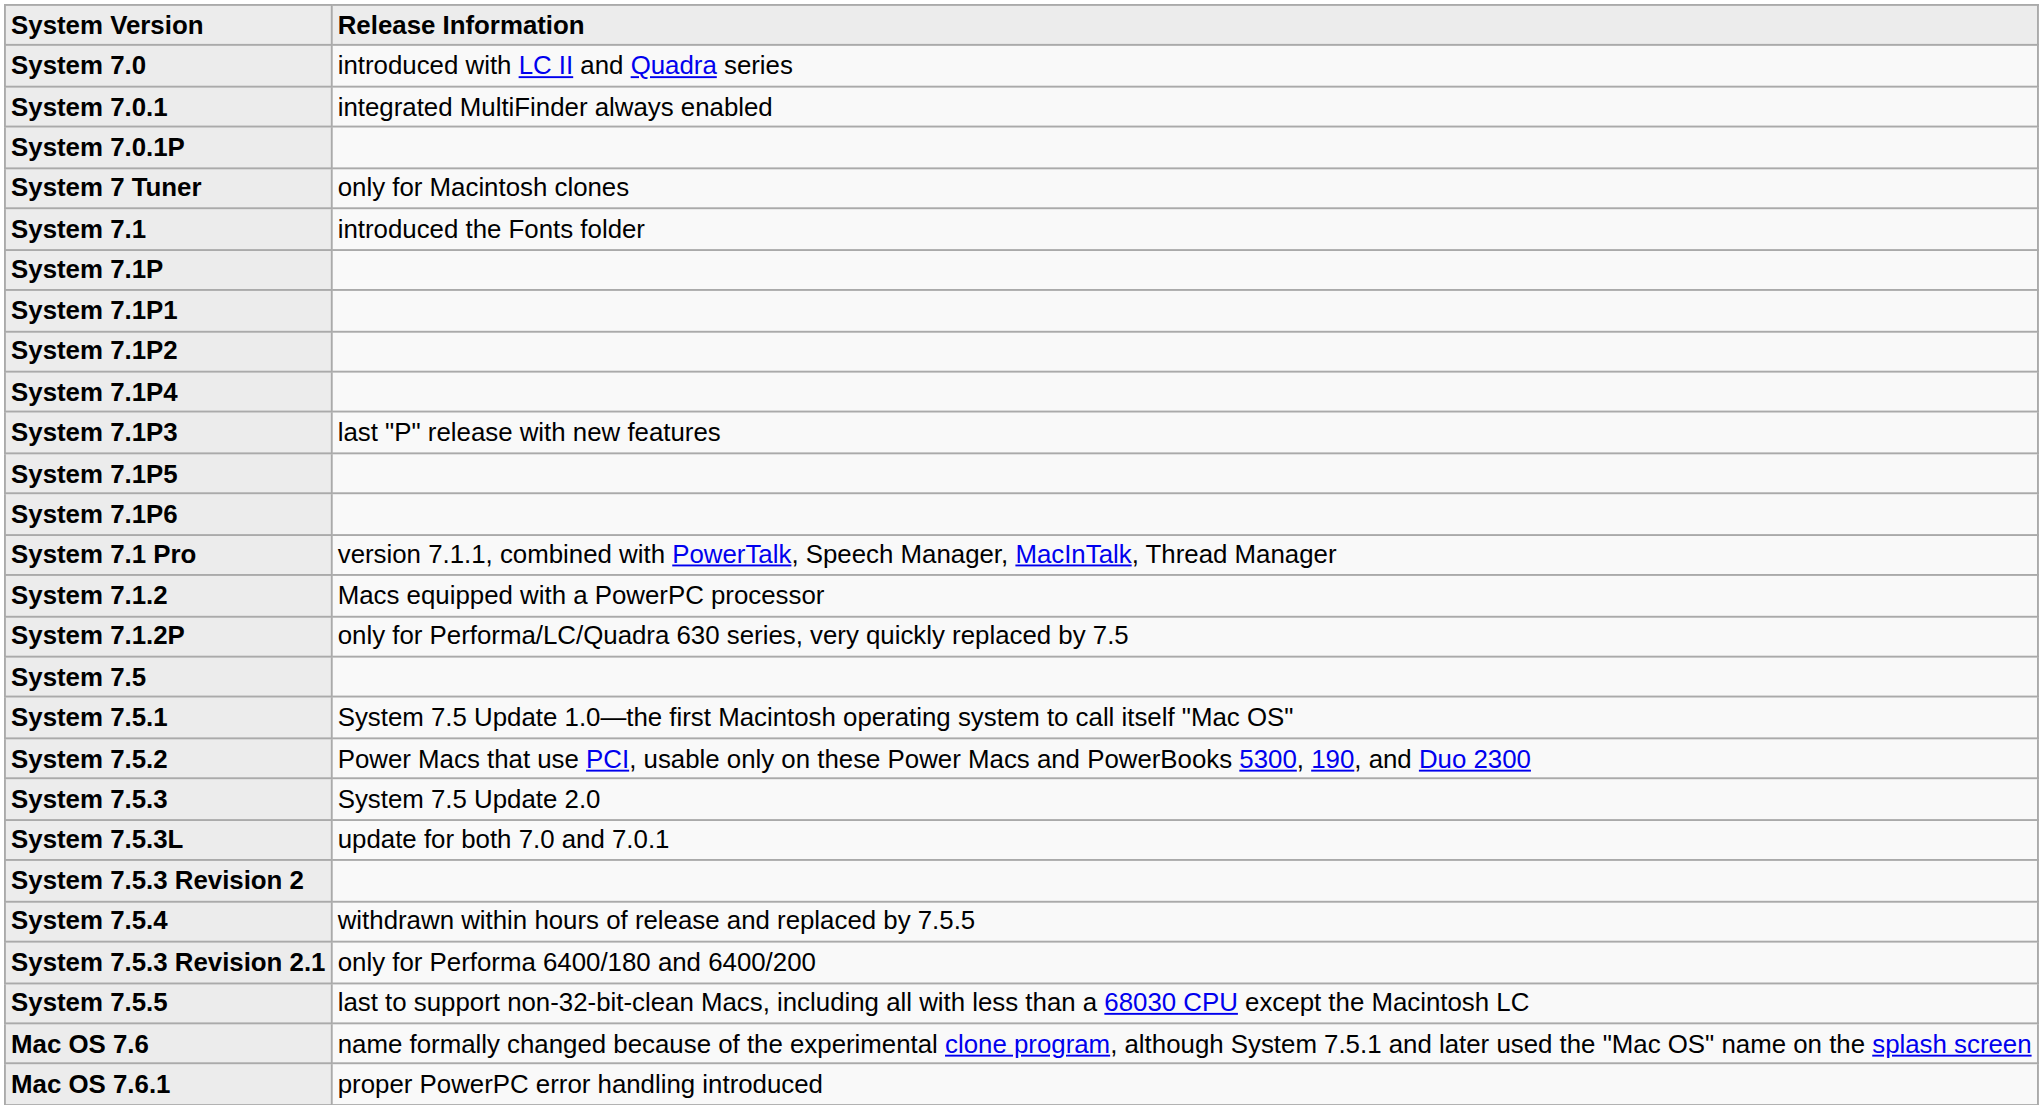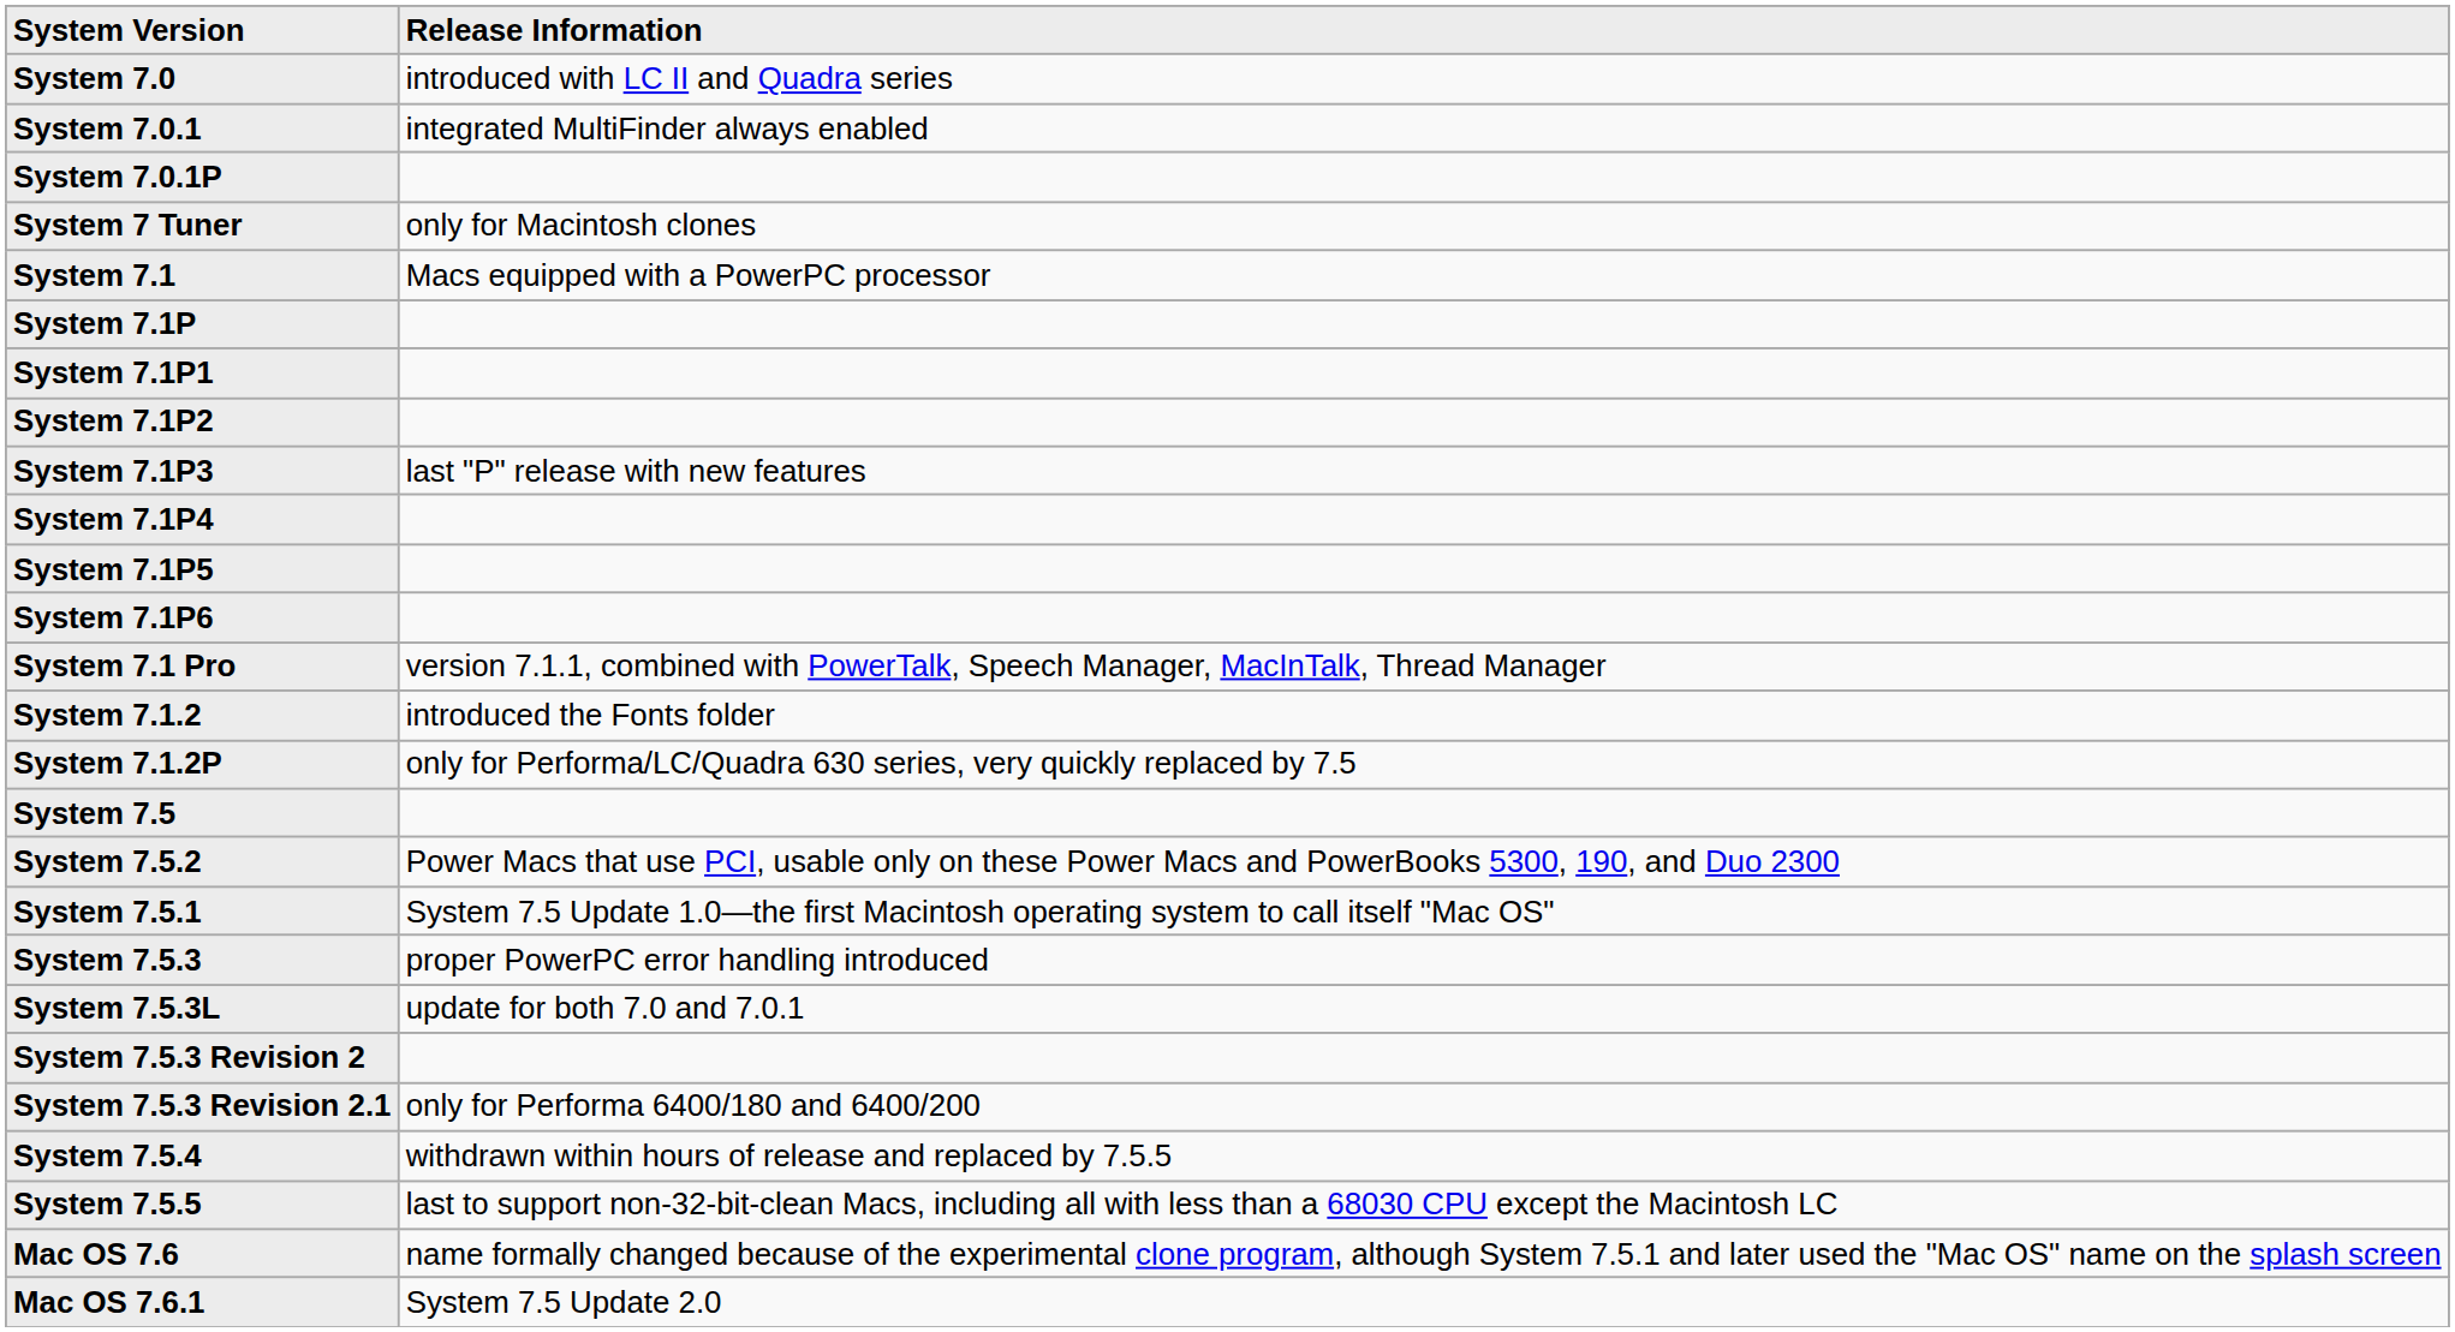System 7.1 | Release Information: introduced the Fonts folder -> Macs equipped with a PowerPC processor
rows swapped: System 7.1P3 <-> System 7.1P4
System 7.1.2 | Release Information: Macs equipped with a PowerPC processor -> introduced the Fonts folder
rows swapped: System 7.5.1 <-> System 7.5.2
System 7.5.3 | Release Information: System 7.5 Update 2.0 -> proper PowerPC error handling introduced
rows swapped: System 7.5.3 Revision 2.1 <-> System 7.5.4
Mac OS 7.6.1 | Release Information: proper PowerPC error handling introduced -> System 7.5 Update 2.0
